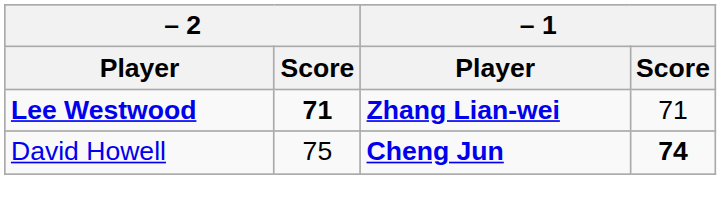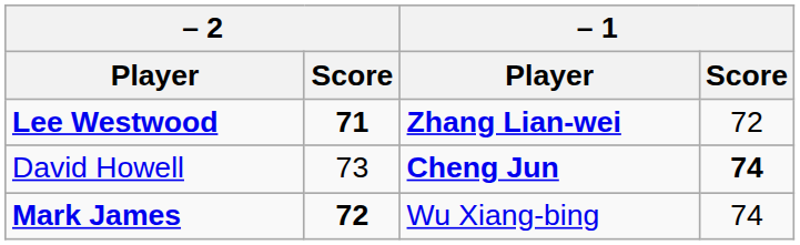Lee Westwood | – 1 / Score: 71 -> 72
David Howell | – 2 / Score: 75 -> 73
+ row: Mark James | 72 | Wu Xiang-bing | 74
